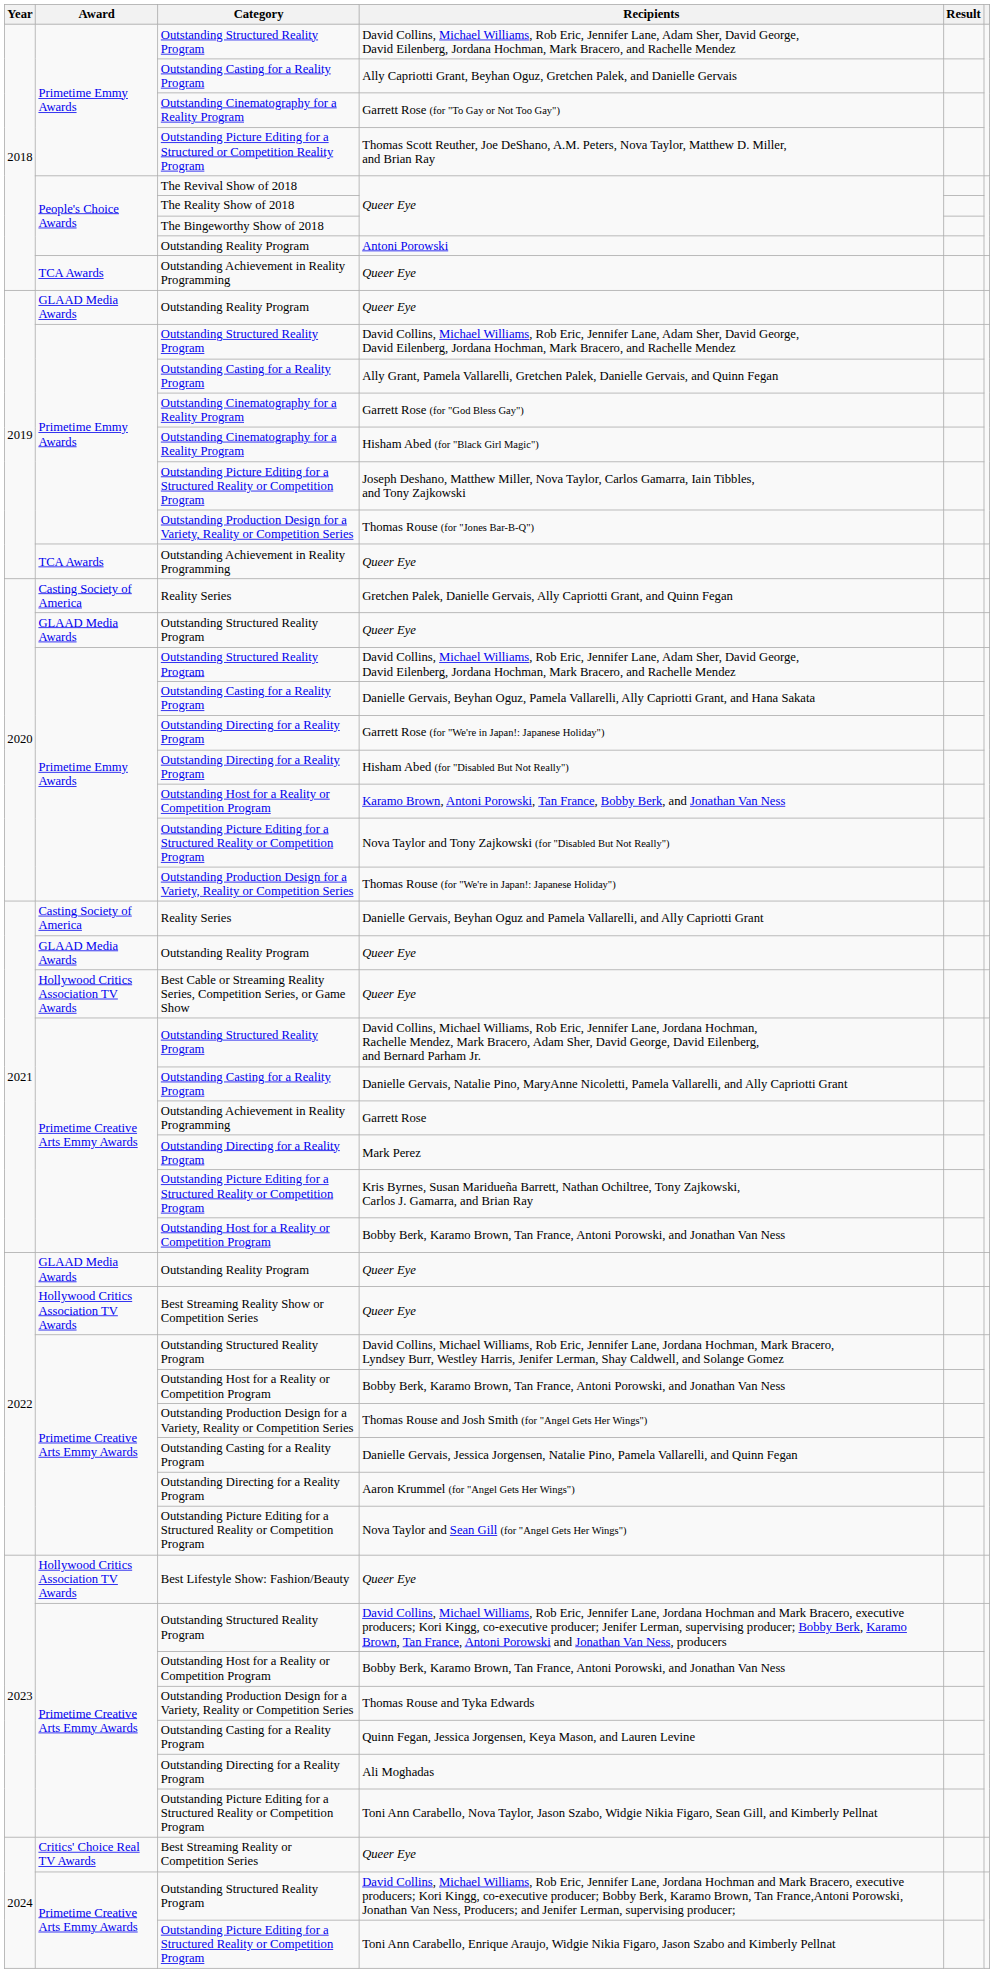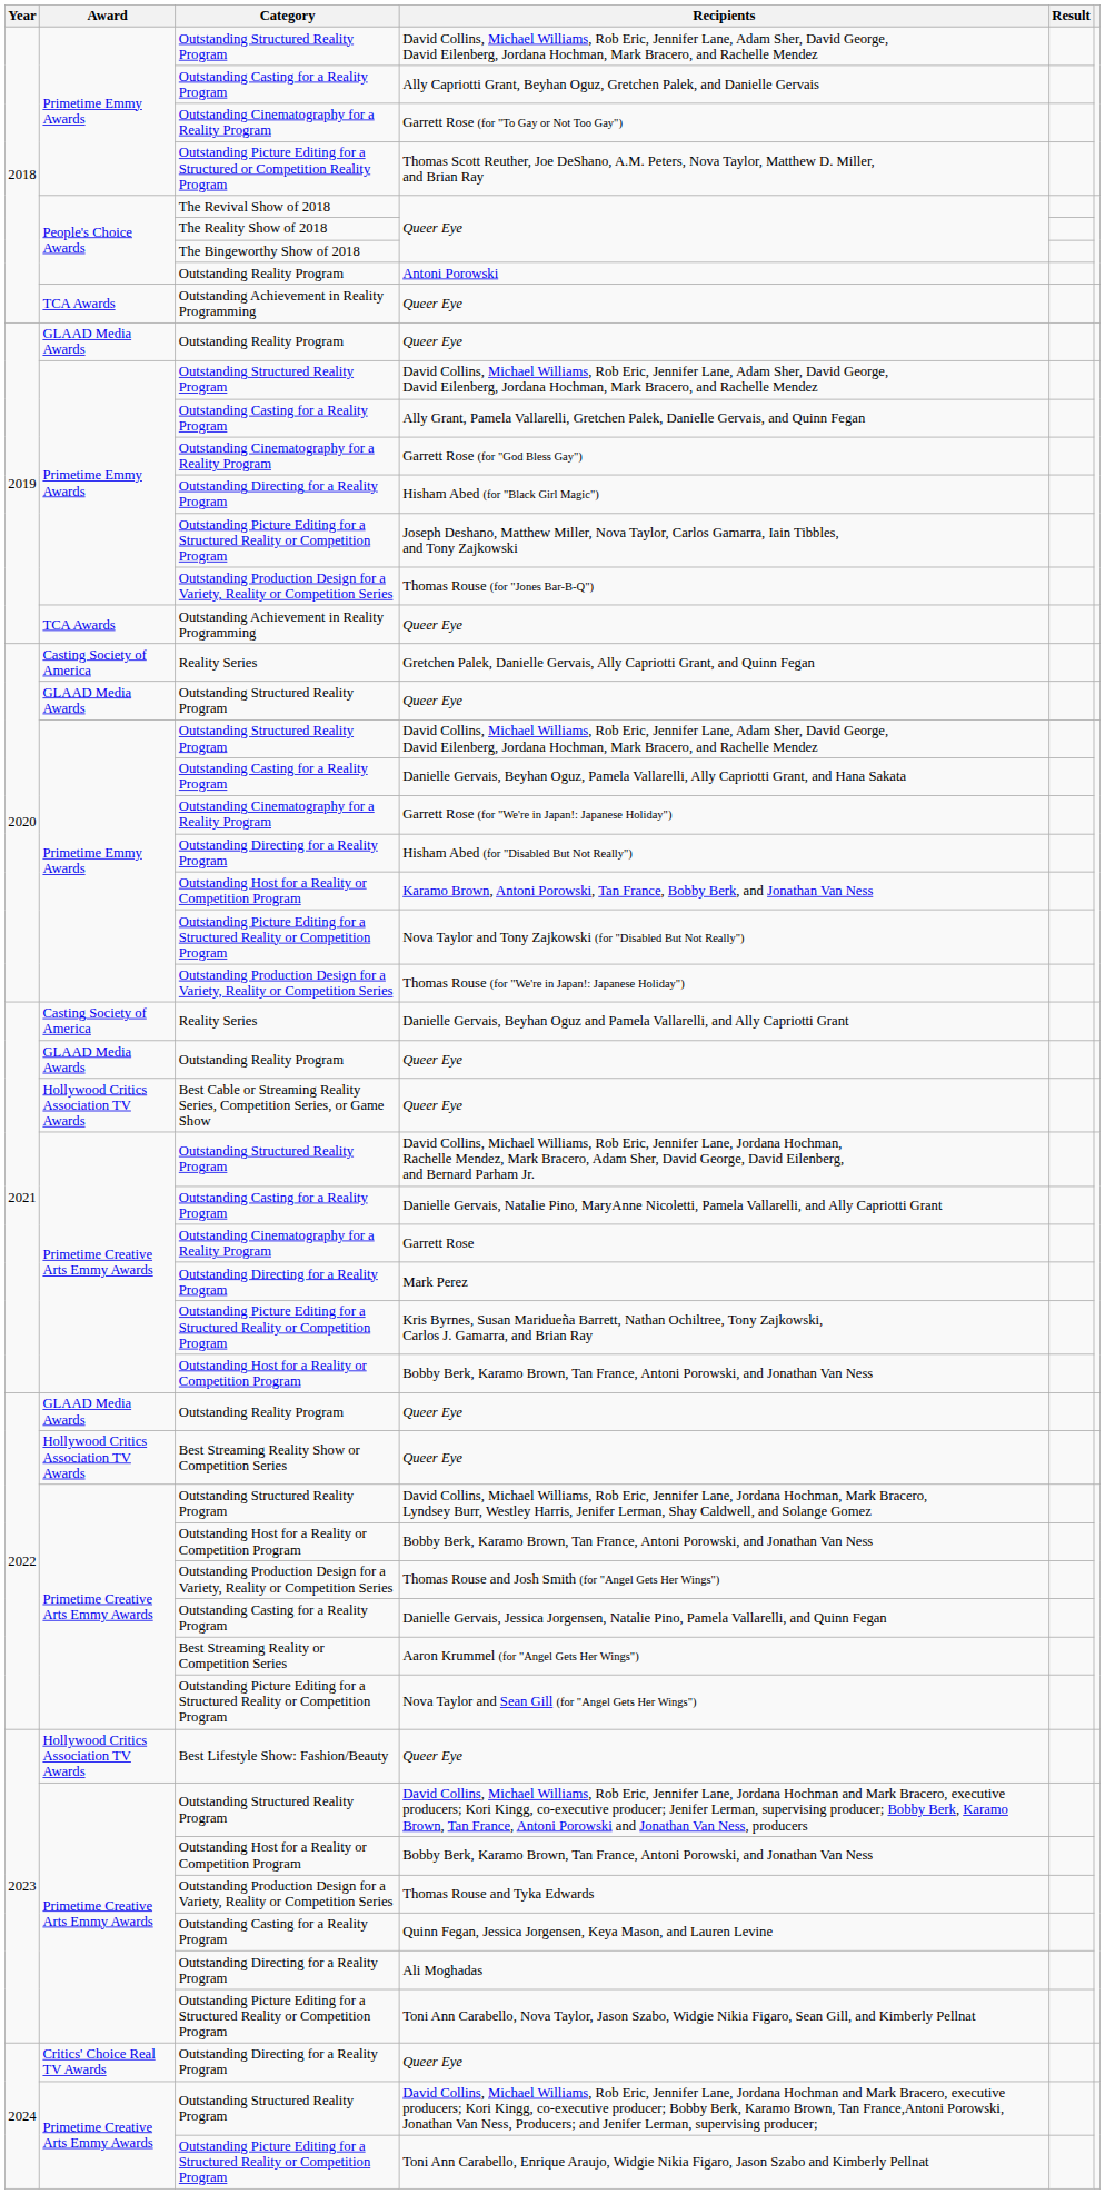Hisham Abed (for "Black Girl Magic") | Category: Outstanding Cinematography for a Reality Program -> Outstanding Directing for a Reality Program
Garrett Rose (for "We're in Japan!: Japanese Holiday") | Category: Outstanding Directing for a Reality Program -> Outstanding Cinematography for a Reality Program
Garrett Rose | Category: Outstanding Achievement in Reality Programming -> Outstanding Cinematography for a Reality Program
Aaron Krummel (for "Angel Gets Her Wings") | Category: Outstanding Directing for a Reality Program -> Best Streaming Reality or Competition Series
2024 / Queer Eye | Category: Best Streaming Reality or Competition Series -> Outstanding Directing for a Reality Program
